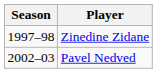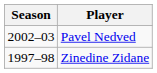rows swapped: Zinedine Zidane <-> Pavel Nedved
